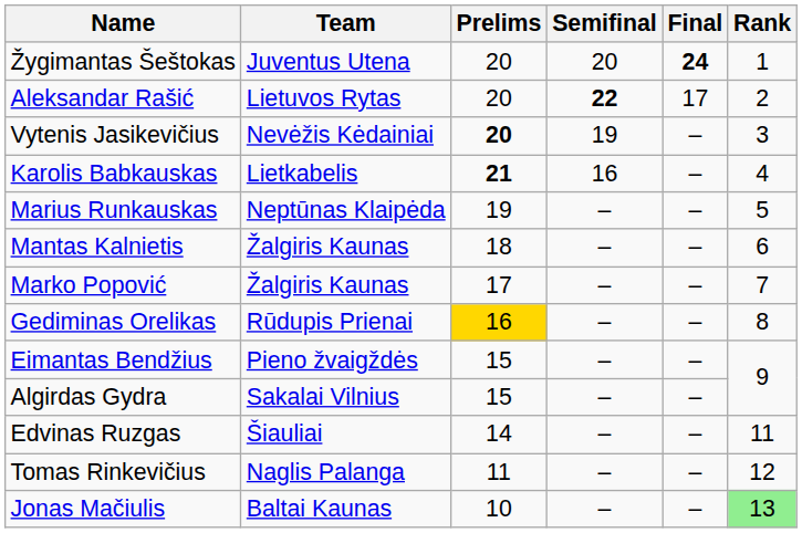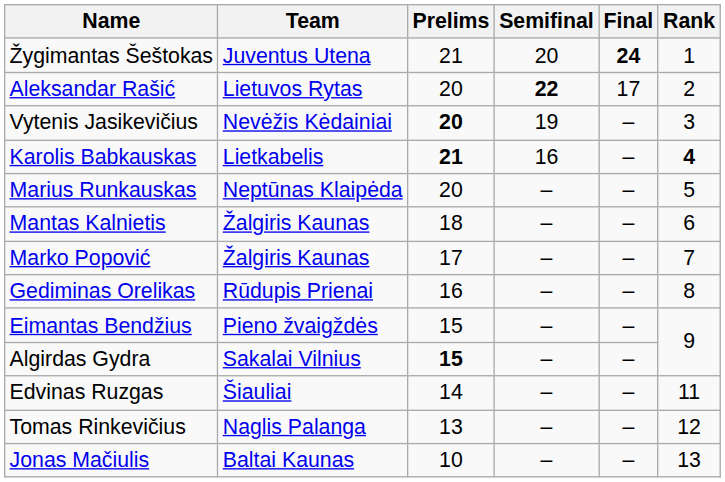Žygimantas Šeštokas | Prelims: 20 -> 21
Karolis Babkauskas | Rank: normal -> bold
Marius Runkauskas | Prelims: 19 -> 20
Gediminas Orelikas | Prelims: gold background -> no background
Algirdas Gydra | Prelims: normal -> bold
Tomas Rinkevičius | Prelims: 11 -> 13
Jonas Mačiulis | Rank: lightgreen background -> no background
